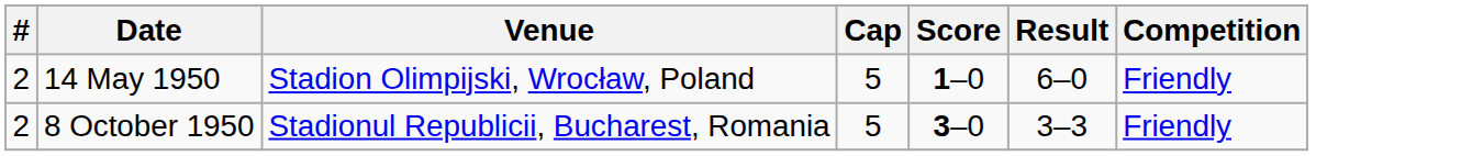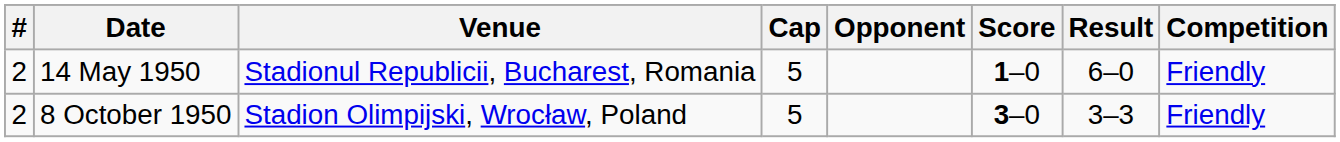+ column: Opponent
14 May 1950 | Venue: Stadion Olimpijski, Wrocław, Poland -> Stadionul Republicii, Bucharest, Romania
8 October 1950 | Venue: Stadionul Republicii, Bucharest, Romania -> Stadion Olimpijski, Wrocław, Poland
